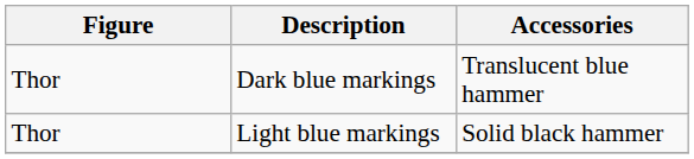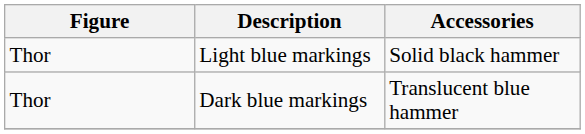rows swapped: Light blue markings <-> Dark blue markings
